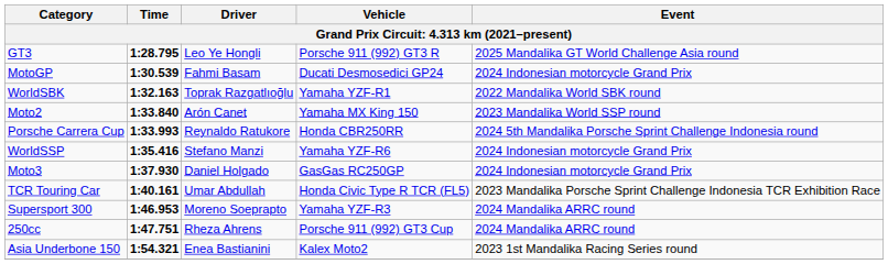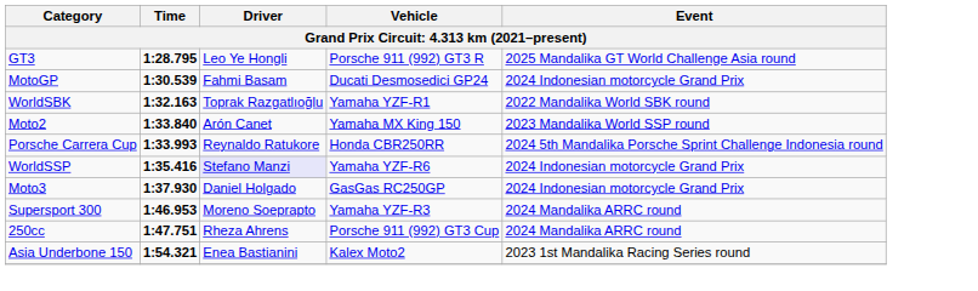WorldSSP | Driver: no background -> lavender background
- row: TCR Touring Car | 1:40.161 | Umar Abdullah | Honda Civic Type R TCR (FL5) | 2023 Mandalika Porsche Sprint Challenge Indonesia TCR Exhibition Race
